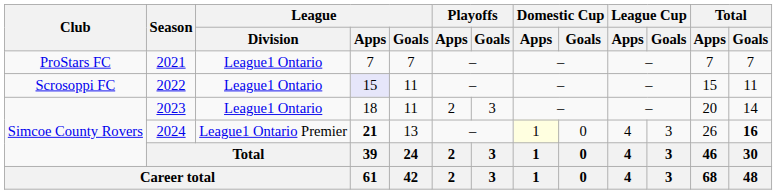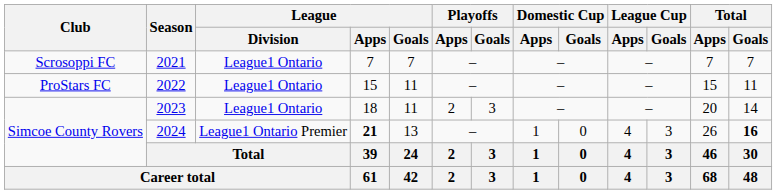2021 | Club: ProStars FC -> Scrosoppi FC
2022 | Club: Scrosoppi FC -> ProStars FC
2022 | League / Apps: lavender background -> no background
2024 | Domestic Cup / Apps: lightyellow background -> no background
